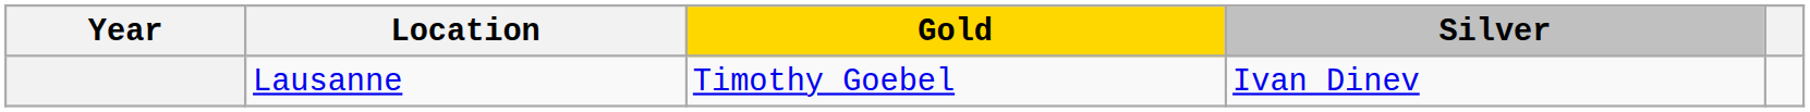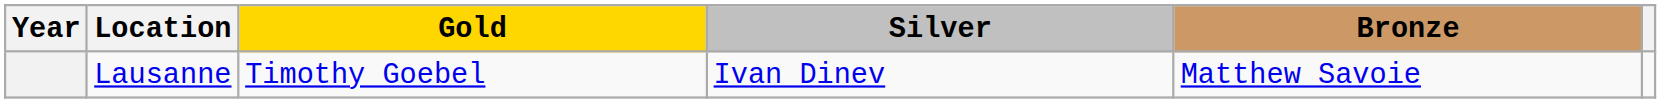+ column: Bronze | Matthew Savoie
